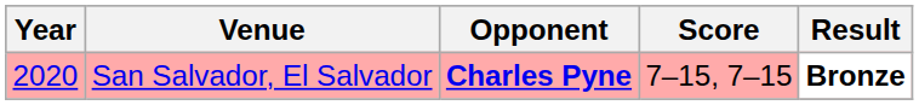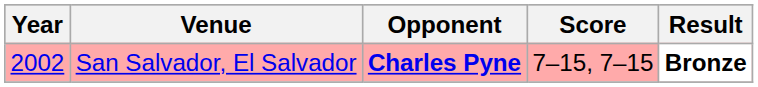San Salvador, El Salvador | Year: 2020 -> 2002
